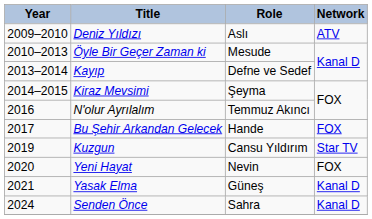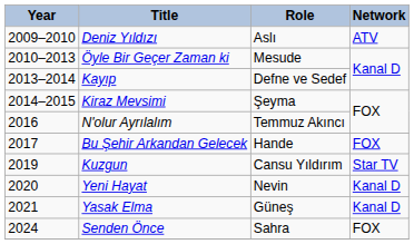Yeni Hayat | Network: FOX -> Kanal D
Senden Önce | Network: Kanal D -> FOX
